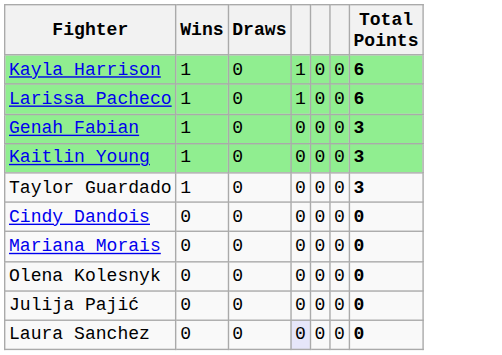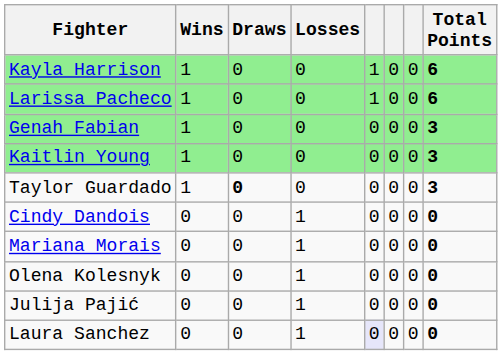+ column: Losses | 0 | 0 | 0 | 0 | 0 | 1 | 1 | 1 | 1 | 1
Taylor Guardado | Draws: normal -> bold
